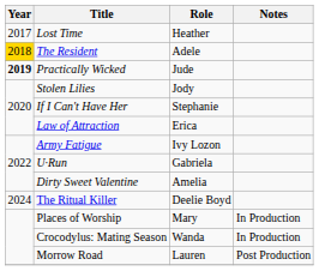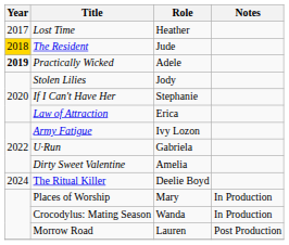The Resident | Role: Adele -> Jude
Practically Wicked | Role: Jude -> Adele
